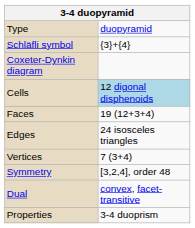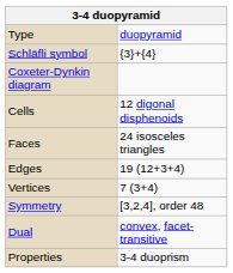Cells | column 2: lightblue background -> no background
Faces | column 2: 19 (12+3+4) -> 24 isosceles triangles
Edges | column 2: 24 isosceles triangles -> 19 (12+3+4)
